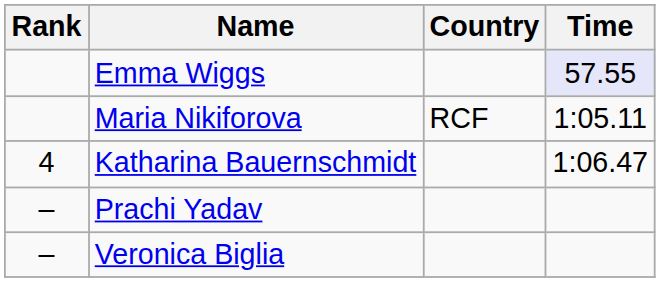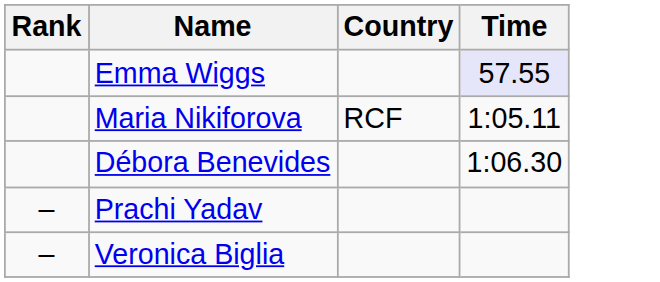+ row: Débora Benevides | 1:06.30
- row: 4 | Katharina Bauernschmidt | 1:06.47
